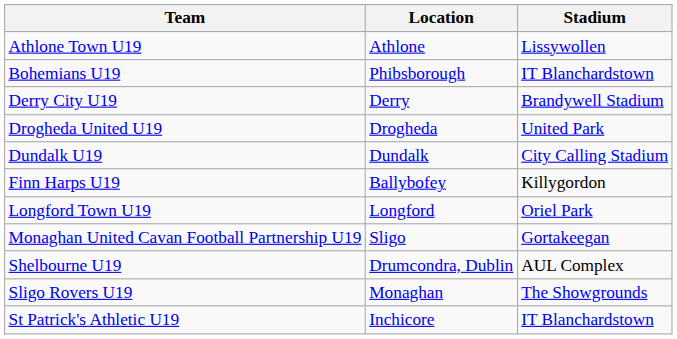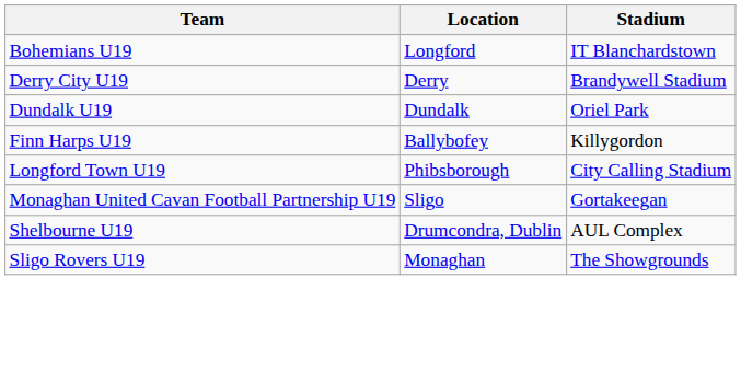- row: Athlone Town U19 | Athlone | Lissywollen
Bohemians U19 | Location: Phibsborough -> Longford
- row: Drogheda United U19 | Drogheda | United Park
Dundalk U19 | Stadium: City Calling Stadium -> Oriel Park
Longford Town U19 | Location: Longford -> Phibsborough
Longford Town U19 | Stadium: Oriel Park -> City Calling Stadium
- row: St Patrick's Athletic U19 | Inchicore | IT Blanchardstown
